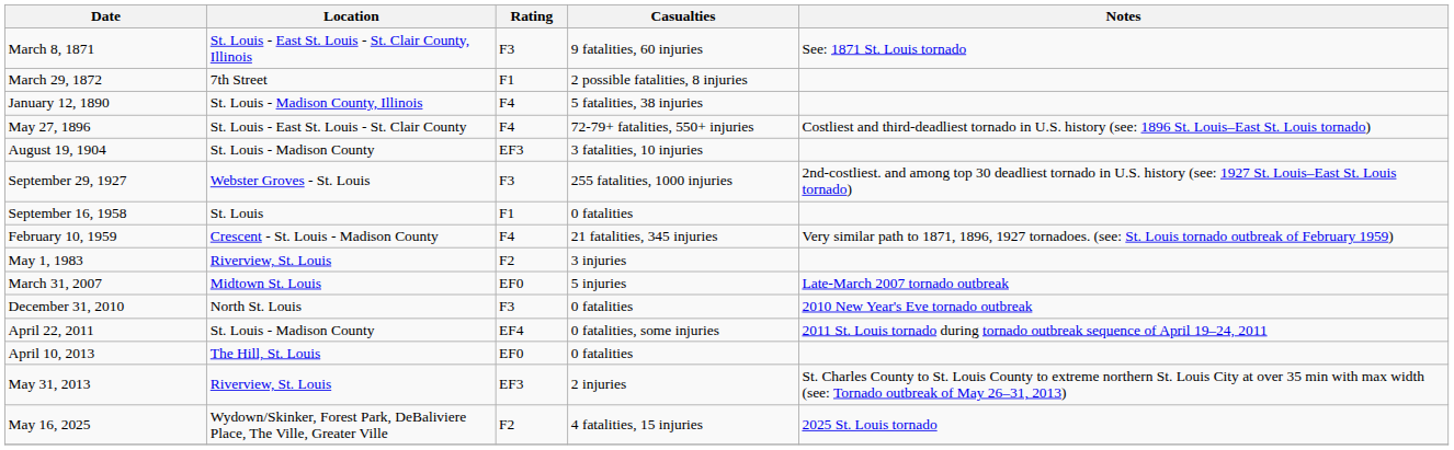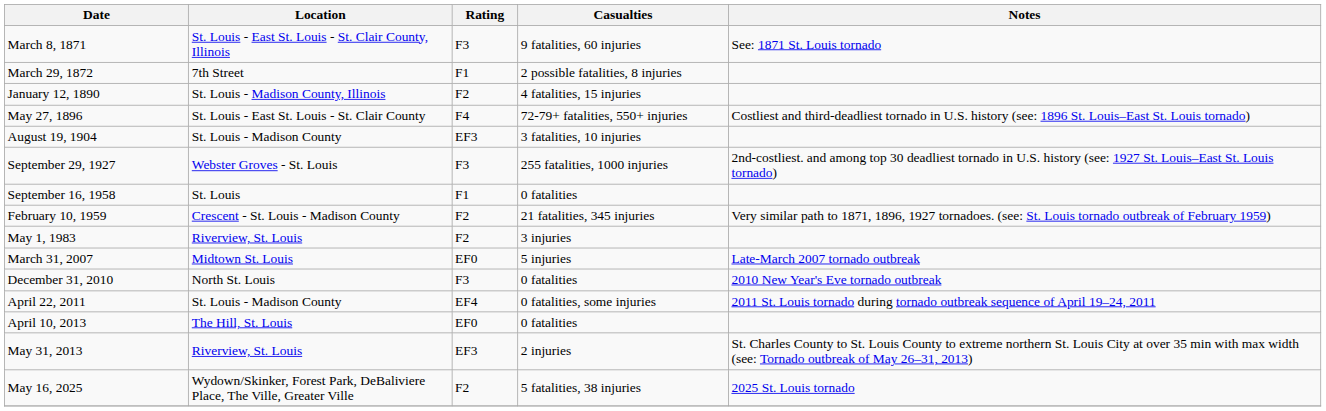January 12, 1890 | Rating: F4 -> F2
January 12, 1890 | Casualties: 5 fatalities, 38 injuries -> 4 fatalities, 15 injuries
February 10, 1959 | Rating: F4 -> F2
May 16, 2025 | Casualties: 4 fatalities, 15 injuries -> 5 fatalities, 38 injuries
